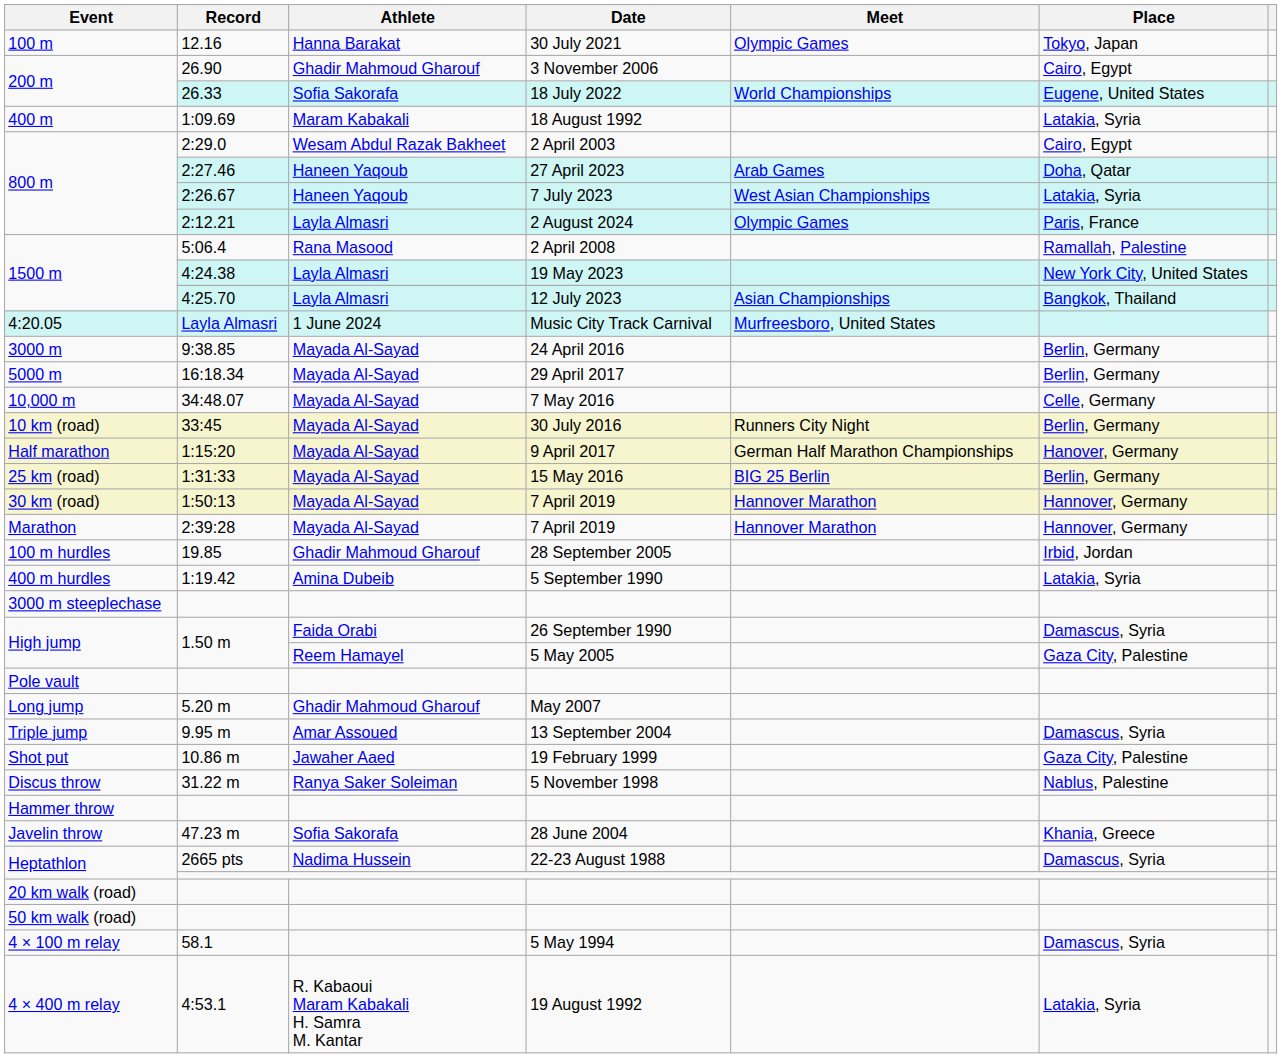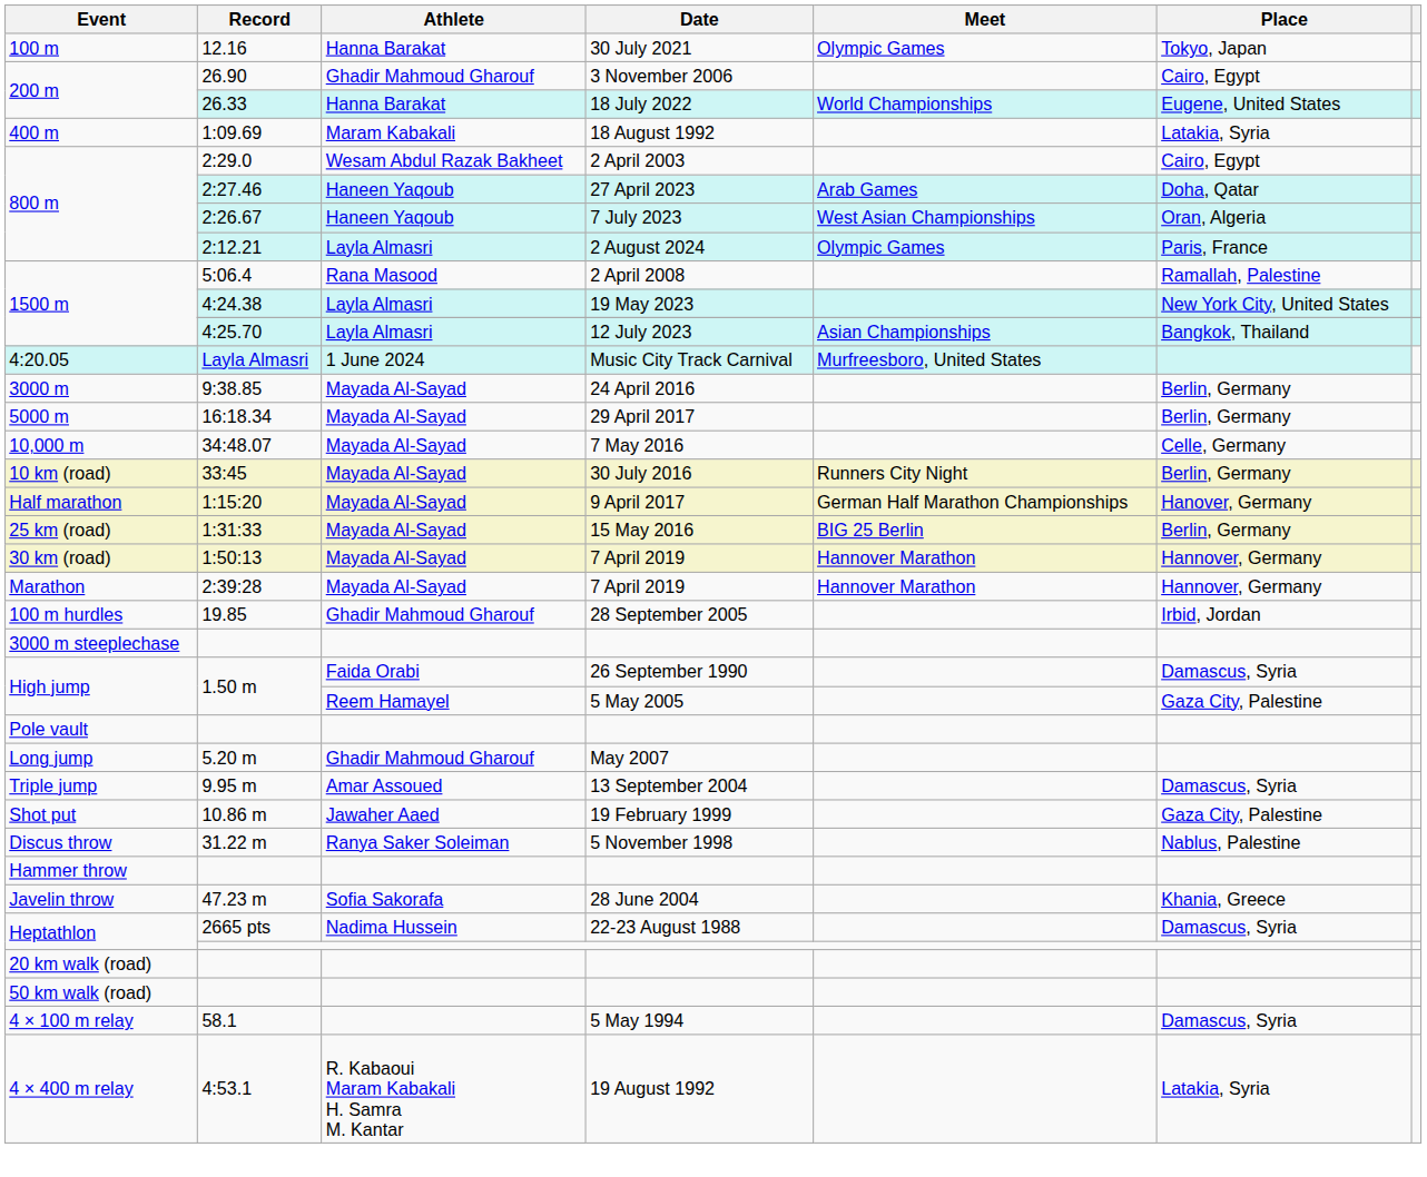26.33 | Athlete: Sofia Sakorafa -> Hanna Barakat
2:26.67 | Place: Latakia, Syria -> Oran, Algeria
- row: 400 m hurdles | 1:19.42 | Amina Dubeib | 5 September 1990 | Latakia, Syria
